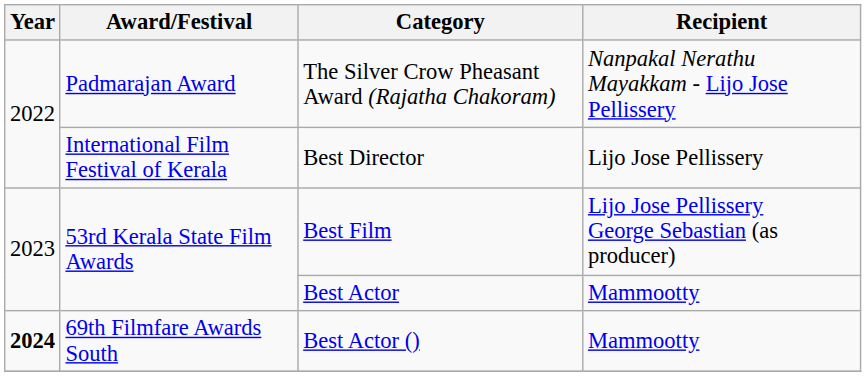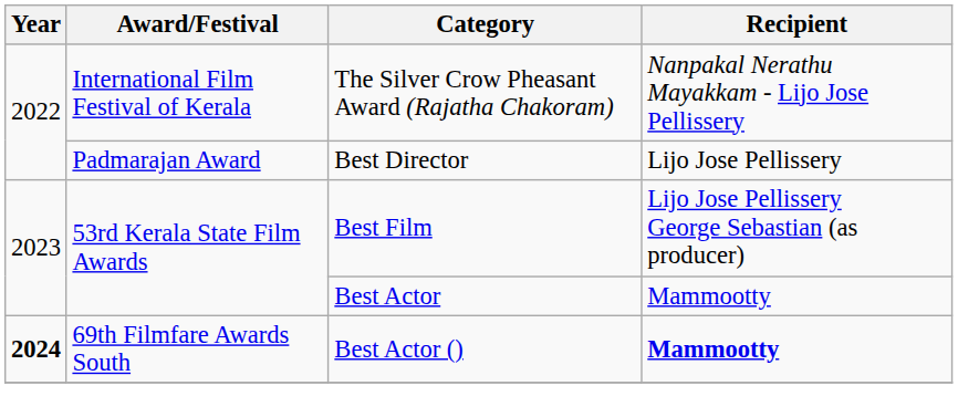The Silver Crow Pheasant Award (Rajatha Chakoram) | Award/Festival: Padmarajan Award -> International Film Festival of Kerala
Best Director | Award/Festival: International Film Festival of Kerala -> Padmarajan Award
Best Actor () | Recipient: normal -> bold
